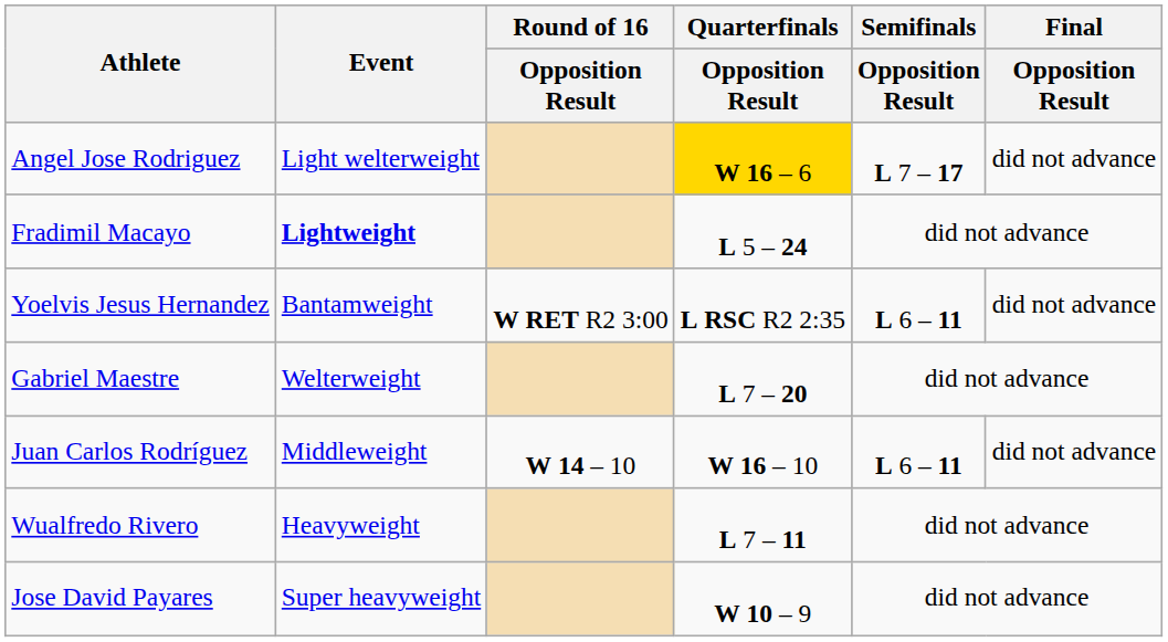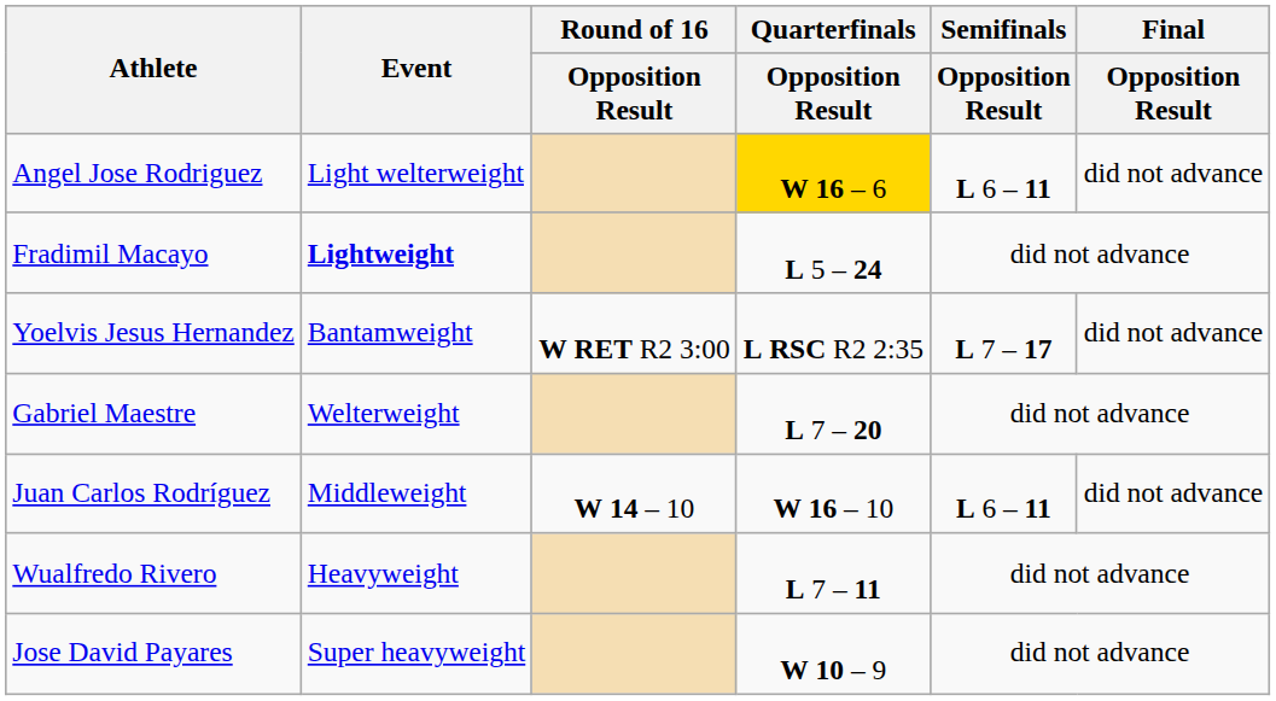Angel Jose Rodriguez | Semifinals / Opposition Result: L 7 – 17 -> L 6 – 11
Yoelvis Jesus Hernandez | Semifinals / Opposition Result: L 6 – 11 -> L 7 – 17
